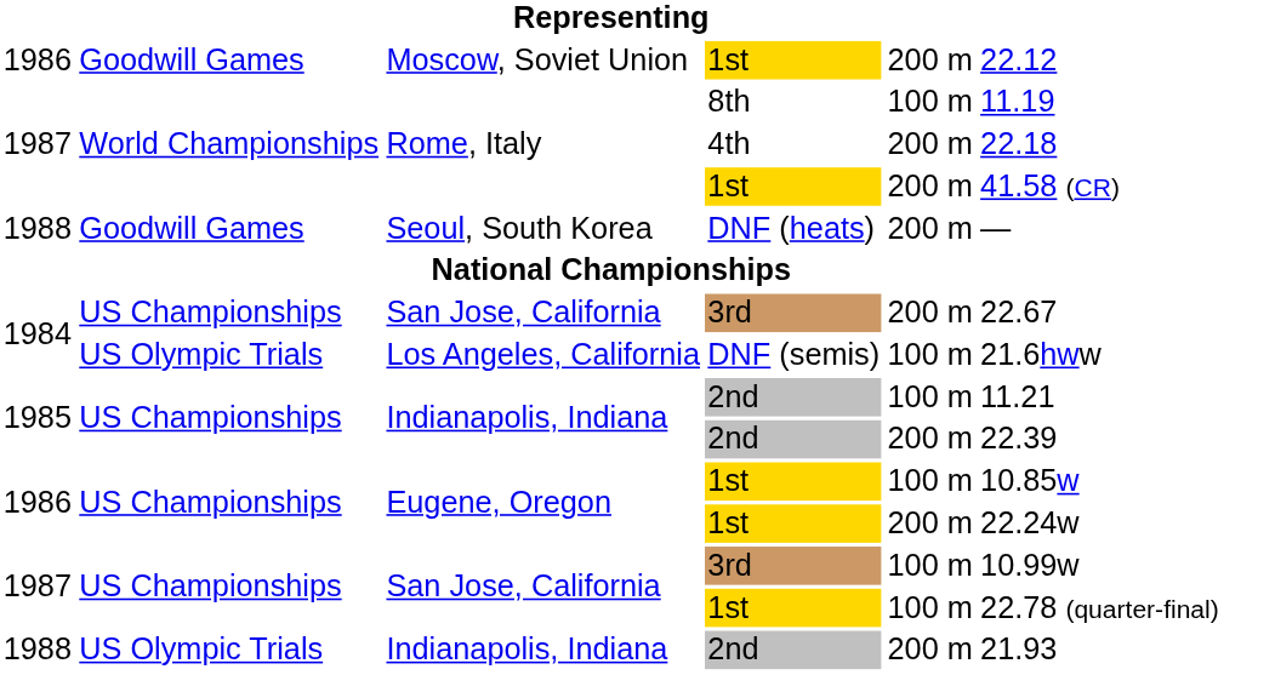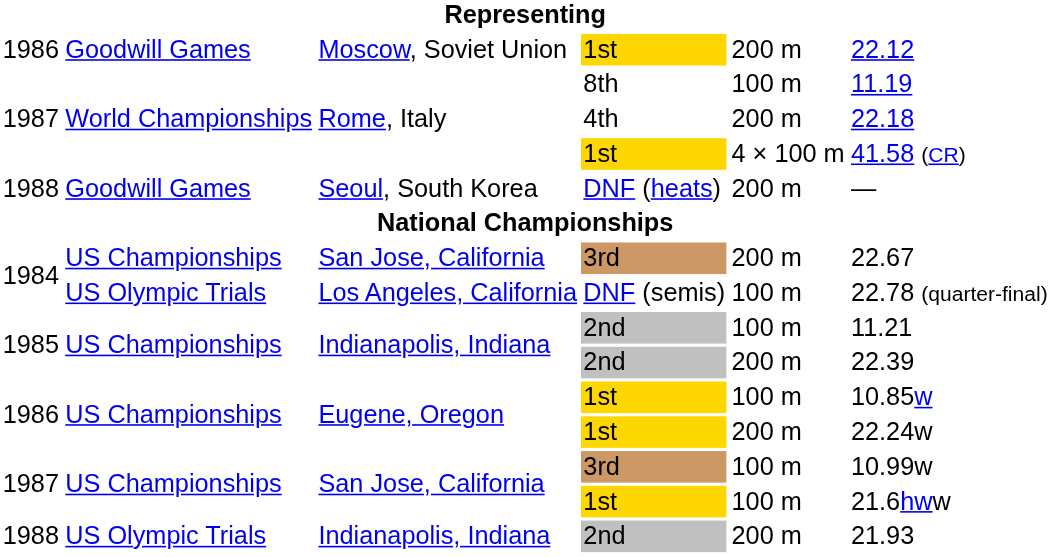Rome, Italy / 1st | column 5: 200 m -> 4 × 100 m
Los Angeles, California | column 6: 21.6hww -> 22.78 (quarter-final)
San Jose, California / 1st | column 6: 22.78 (quarter-final) -> 21.6hww
